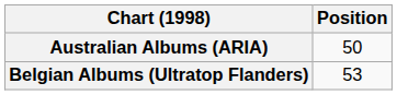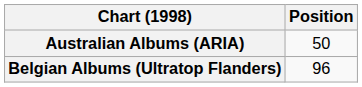Belgian Albums (Ultratop Flanders) | Position: 53 -> 96
